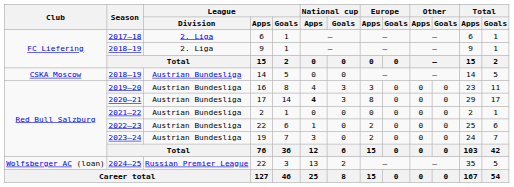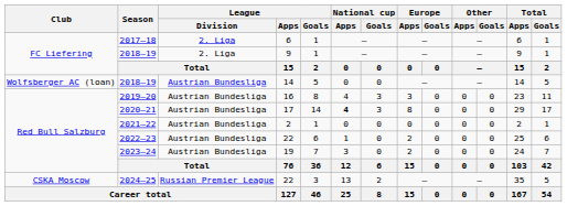2018–19 / 14 | Club: CSKA Moscow -> Wolfsberger AC (loan)
2024–25 | Club: Wolfsberger AC (loan) -> CSKA Moscow
